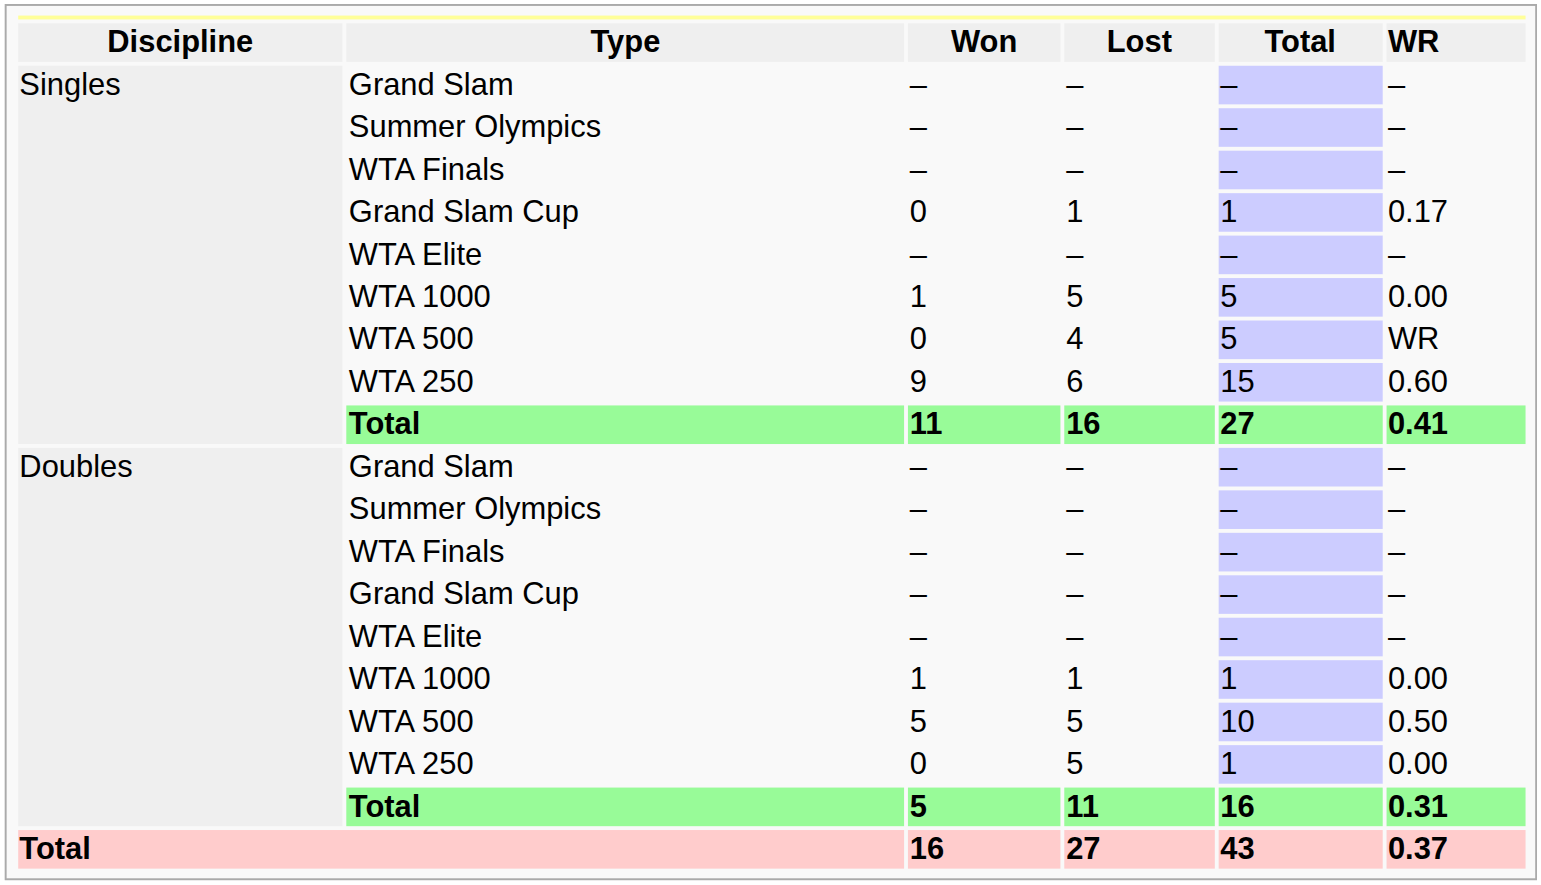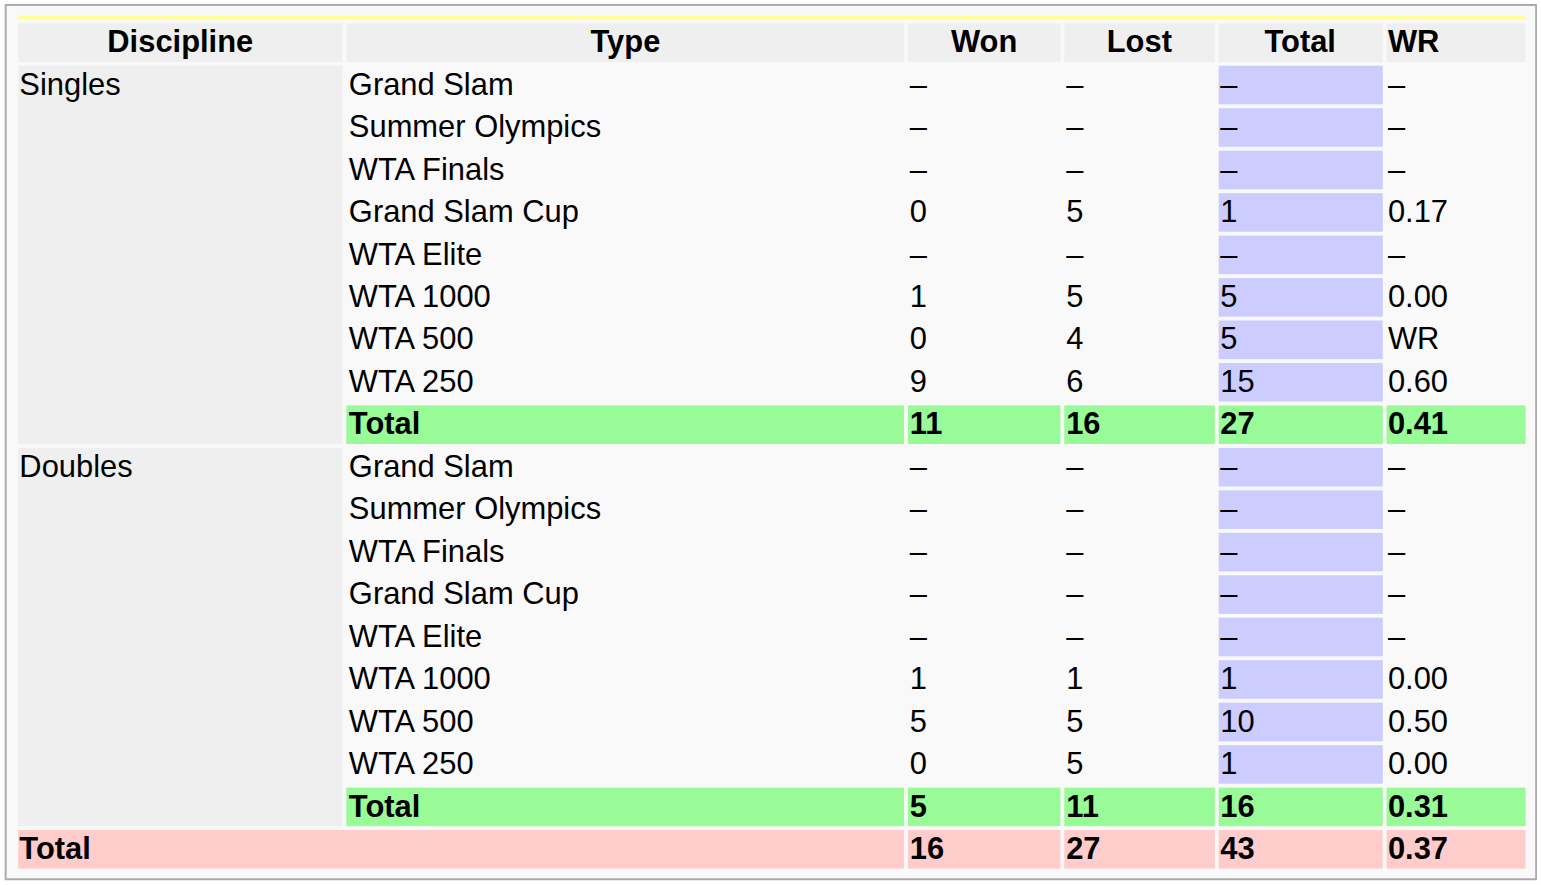Singles / Grand Slam Cup | column 4: 1 -> 5
